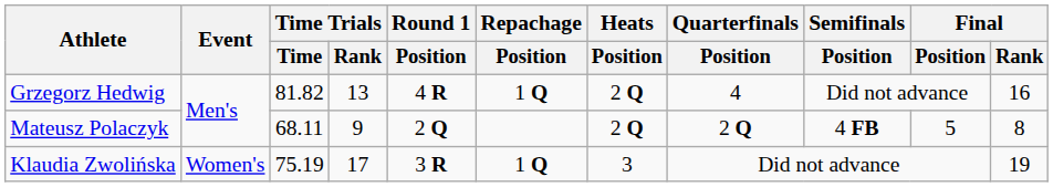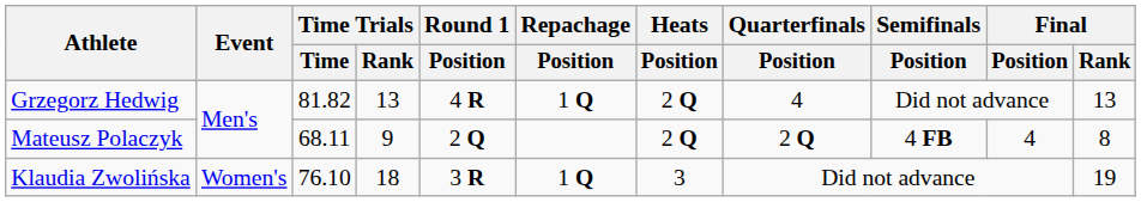Grzegorz Hedwig | Final / Rank: 16 -> 13
Mateusz Polaczyk | Final / Position: 5 -> 4
Klaudia Zwolińska | Time Trials / Time: 75.19 -> 76.10
Klaudia Zwolińska | Time Trials / Rank: 17 -> 18
